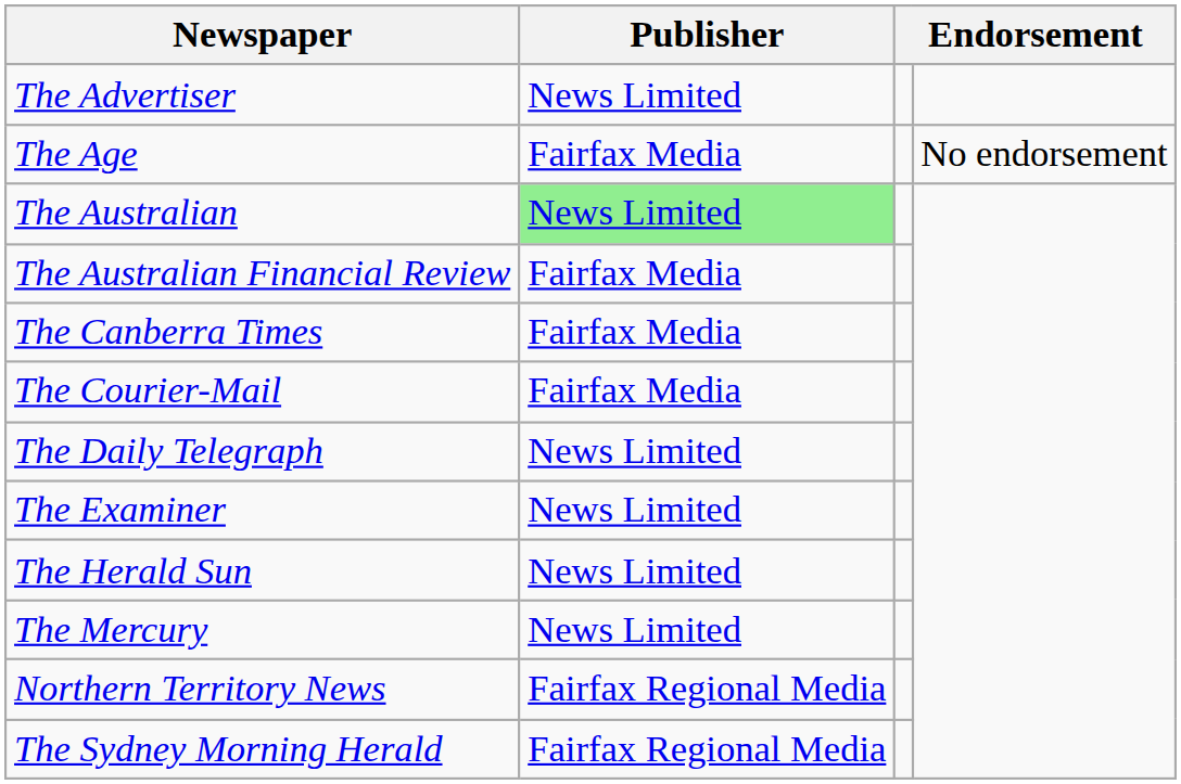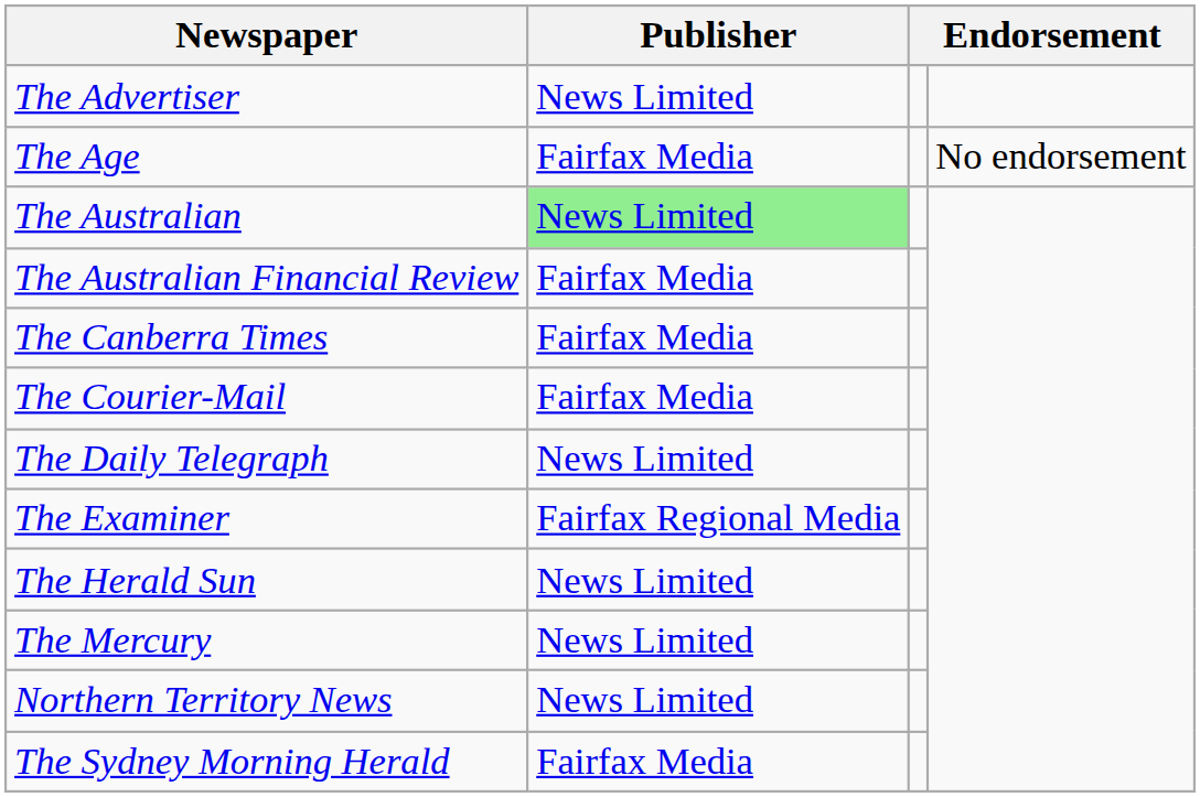The Examiner | Publisher: News Limited -> Fairfax Regional Media
Northern Territory News | Publisher: Fairfax Regional Media -> News Limited
The Sydney Morning Herald | Publisher: Fairfax Regional Media -> Fairfax Media
